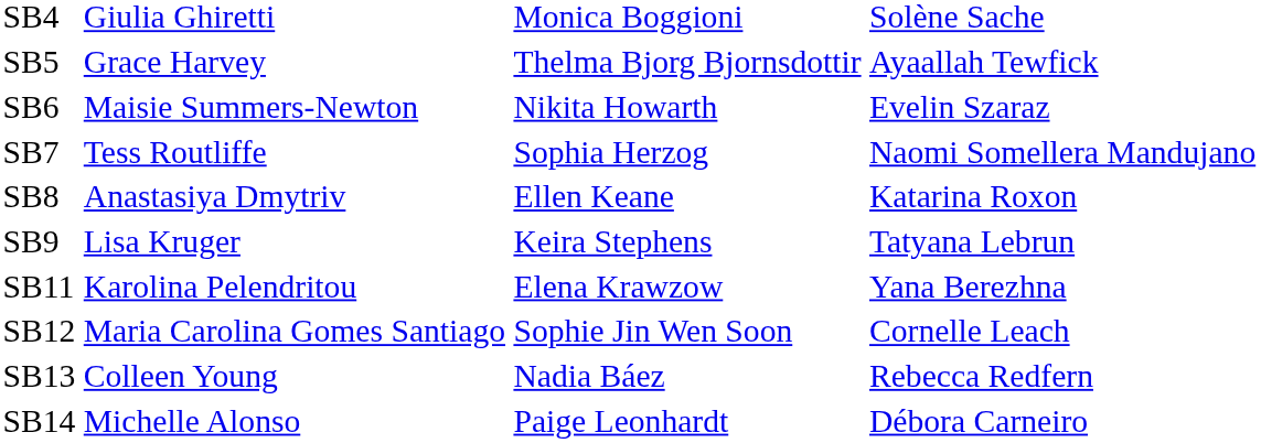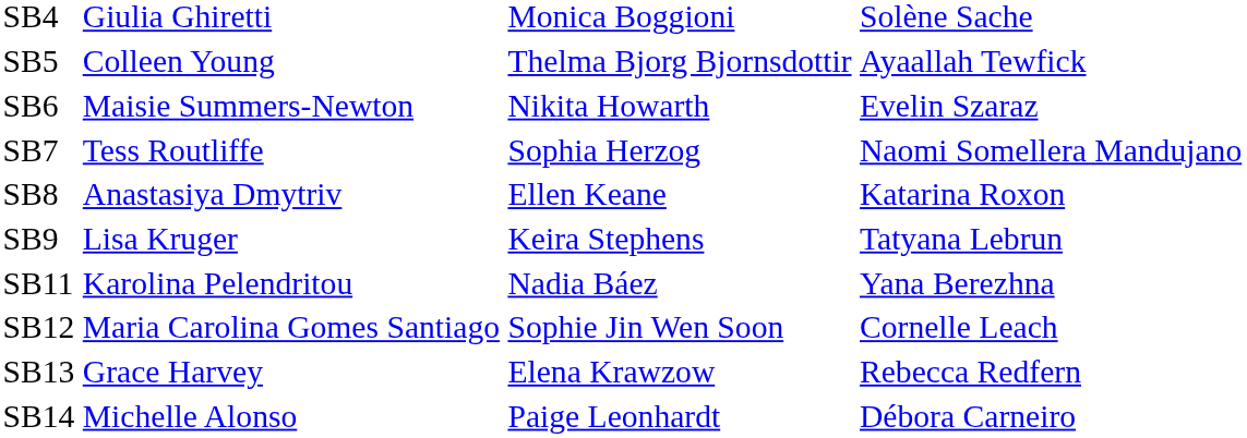SB5 | column 2: Grace Harvey -> Colleen Young
SB11 | column 3: Elena Krawzow -> Nadia Báez
SB13 | column 2: Colleen Young -> Grace Harvey
SB13 | column 3: Nadia Báez -> Elena Krawzow
